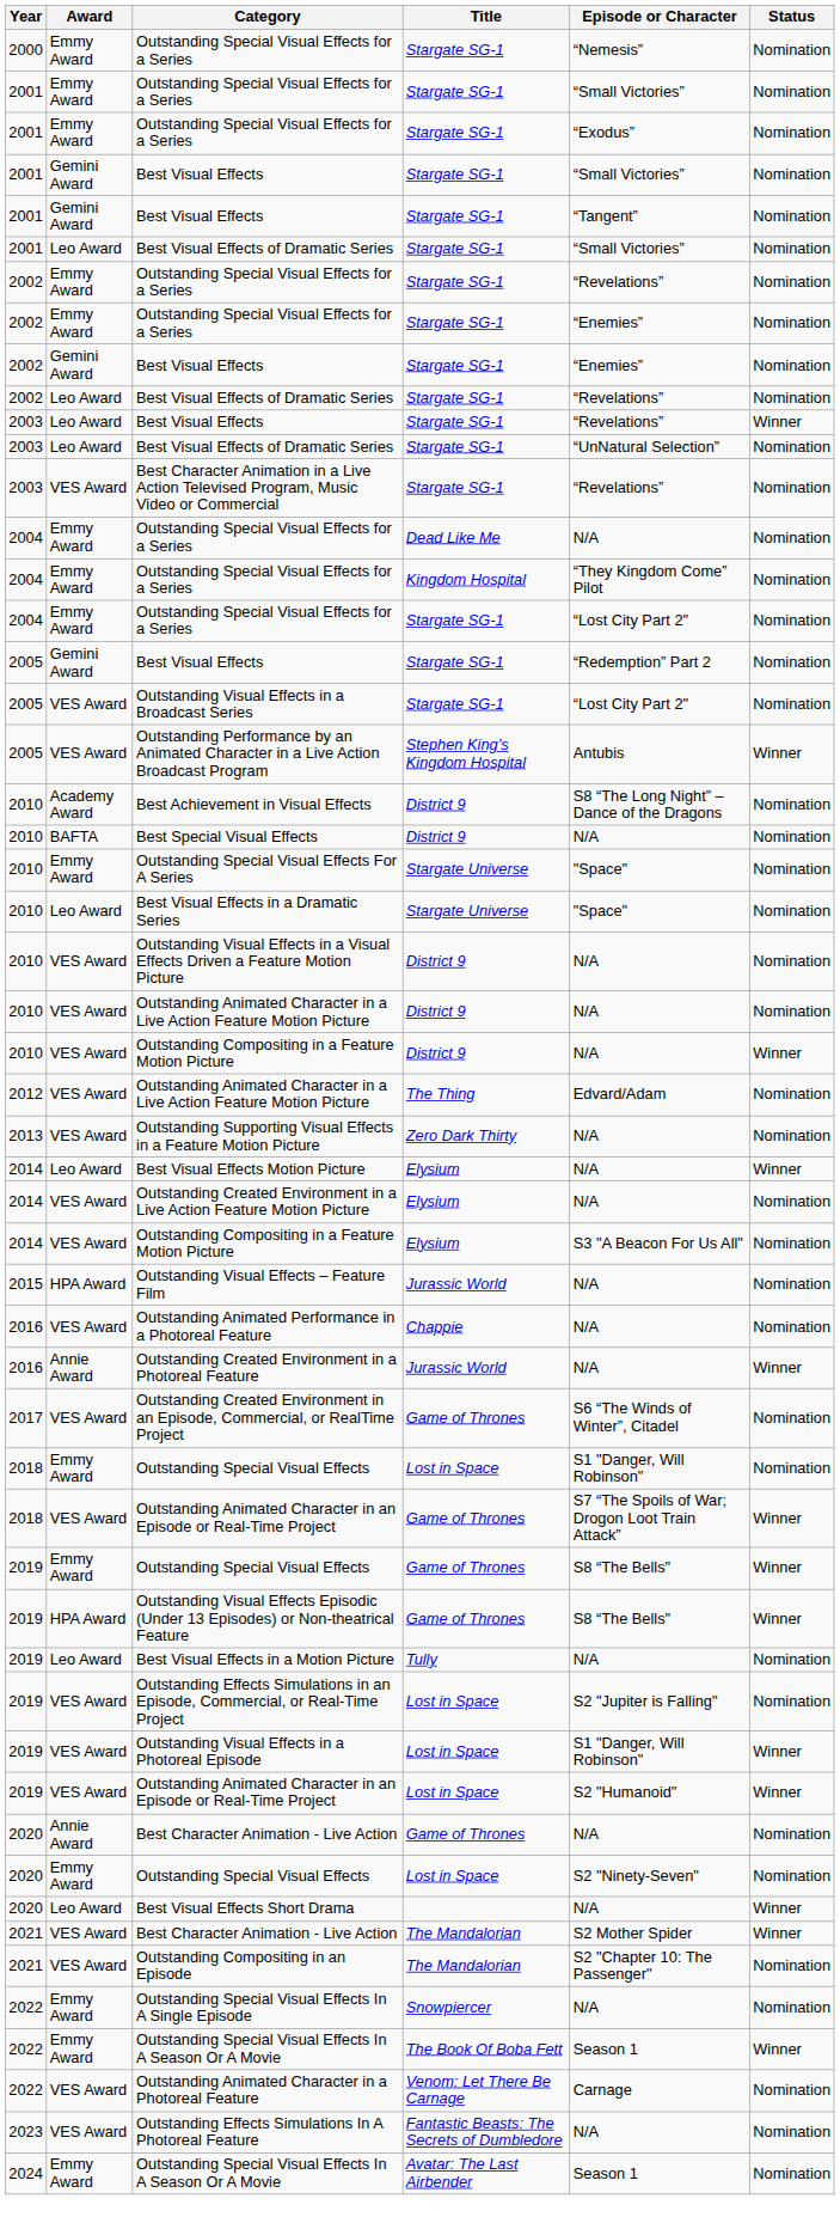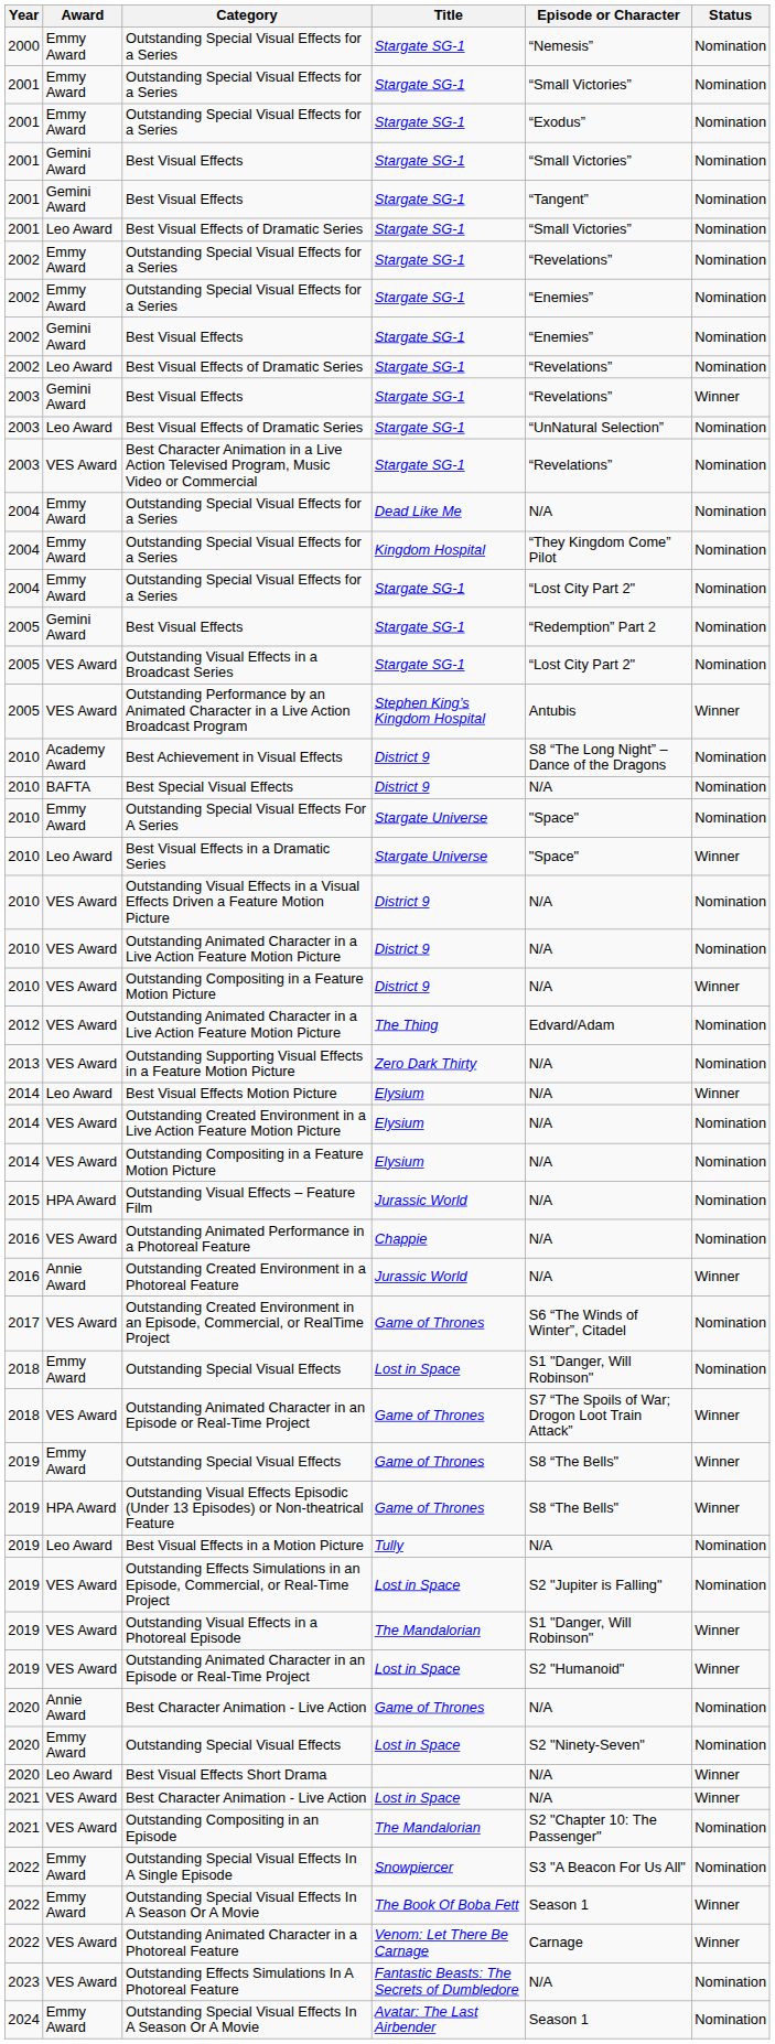2003 / Best Visual Effects | Award: Leo Award -> Gemini Award
Best Visual Effects in a Dramatic Series | Status: Nomination -> Winner
2014 / Outstanding Compositing in a Feature Motion Picture | Episode or Character: S3 "A Beacon For Us All" -> N/A
Outstanding Visual Effects in a Photoreal Episode | Title: Lost in Space -> The Mandalorian
2021 / Best Character Animation - Live Action | Title: The Mandalorian -> Lost in Space
2021 / Best Character Animation - Live Action | Episode or Character: S2 Mother Spider -> N/A
Outstanding Special Visual Effects In A Single Episode | Episode or Character: N/A -> S3 "A Beacon For Us All"
Outstanding Animated Character in a Photoreal Feature | Status: Nomination -> Winner
